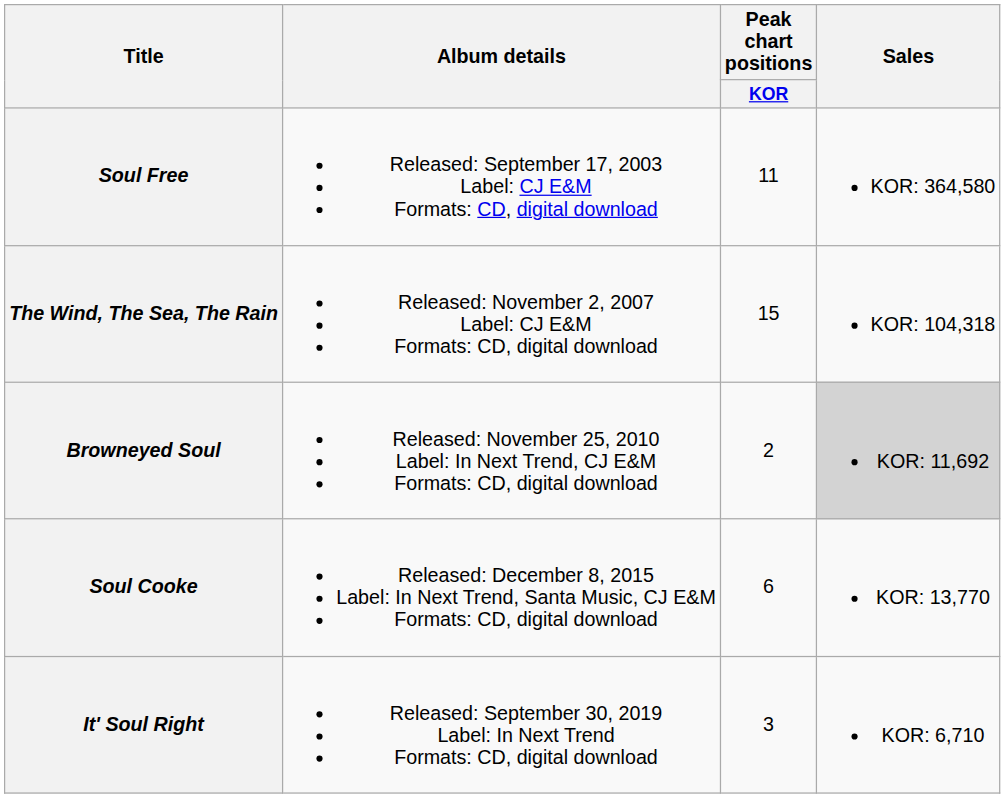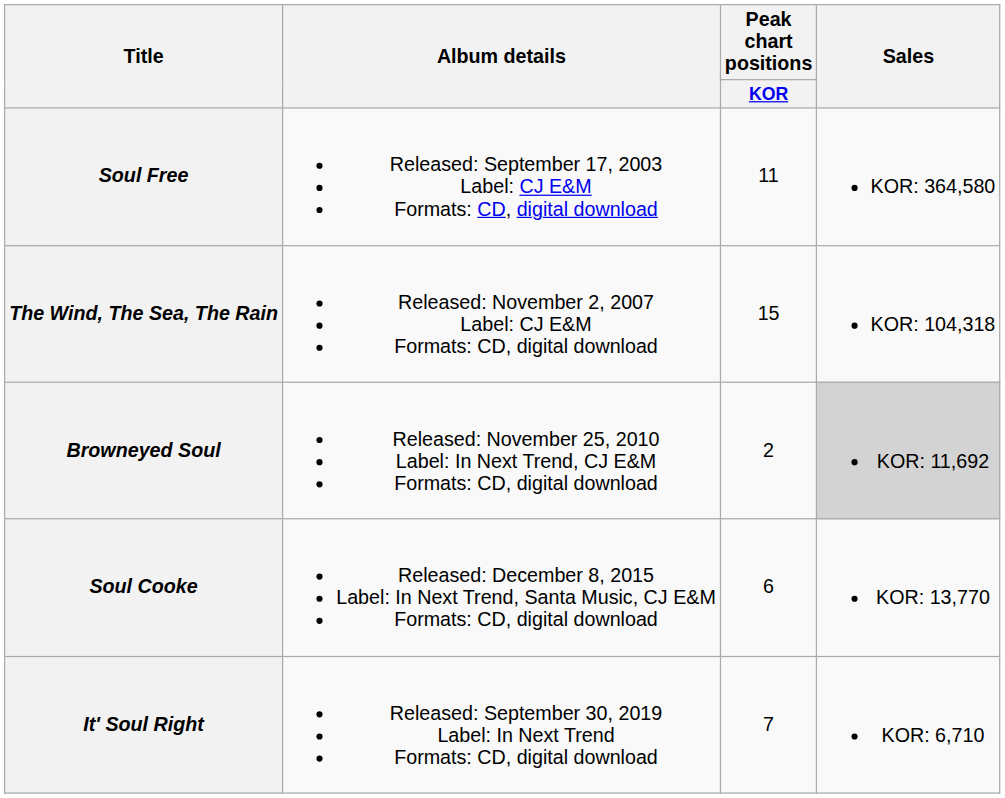It' Soul Right | Peak chart positions / KOR: 3 -> 7
